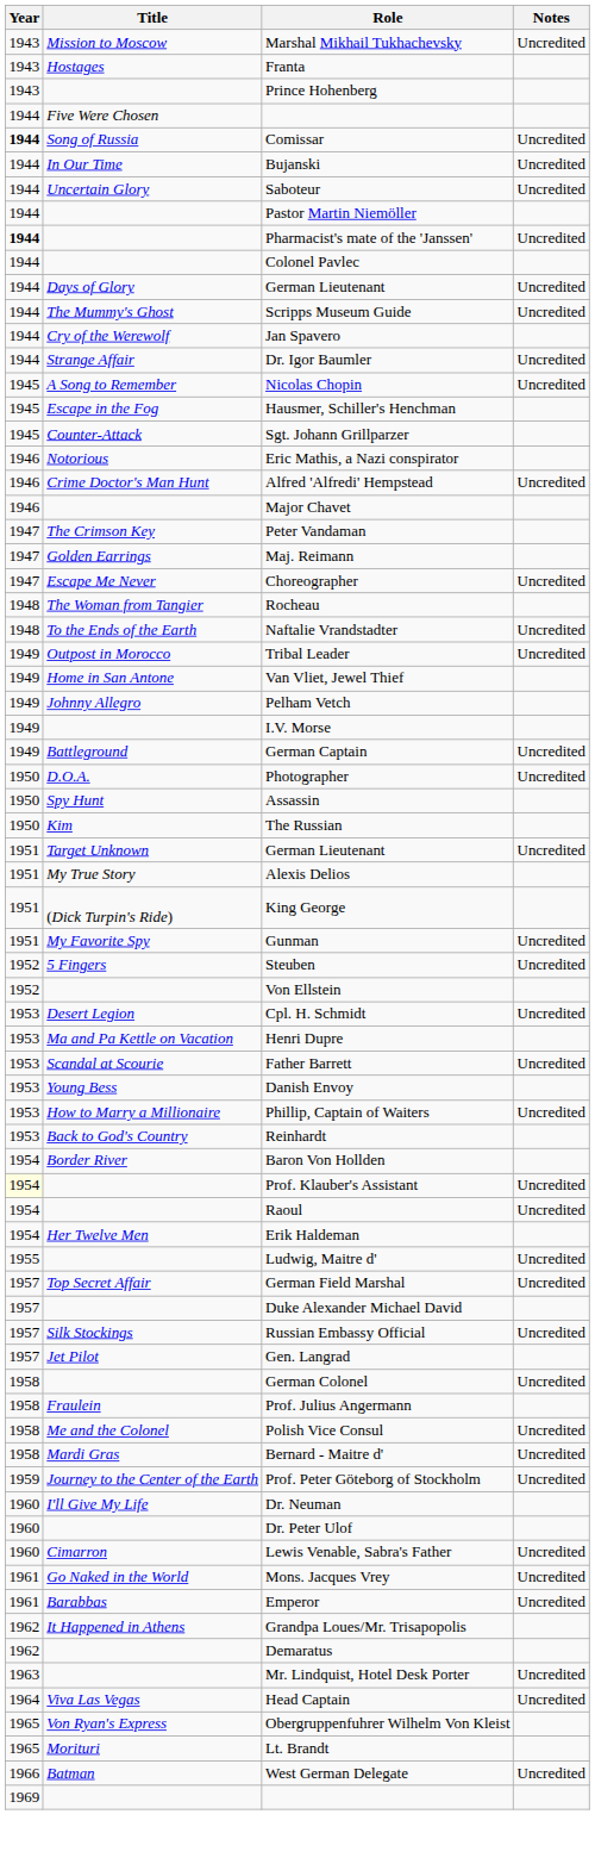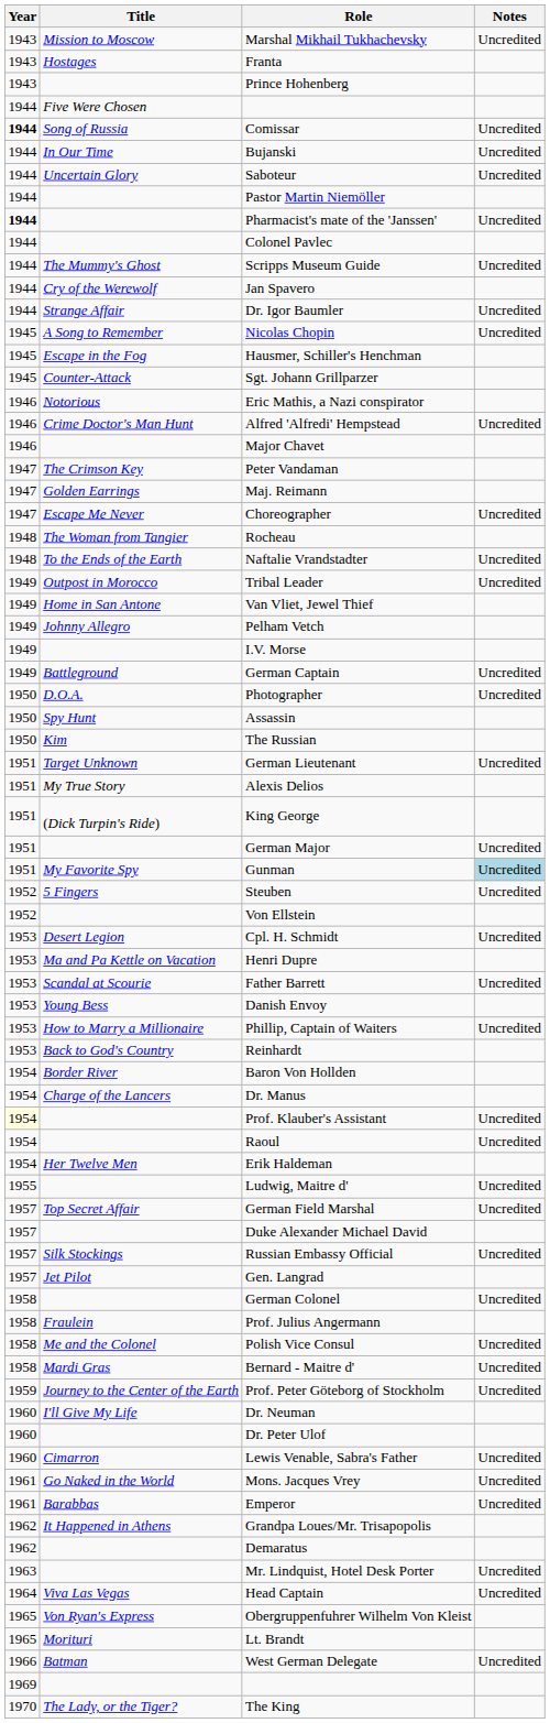- row: 1944 | Days of Glory | German Lieutenant | Uncredited
+ row: 1951 | German Major | Uncredited
Gunman | Notes: no background -> lightblue background
+ row: 1954 | Charge of the Lancers | Dr. Manus
+ row: 1970 | The Lady, or the Tiger? | The King
